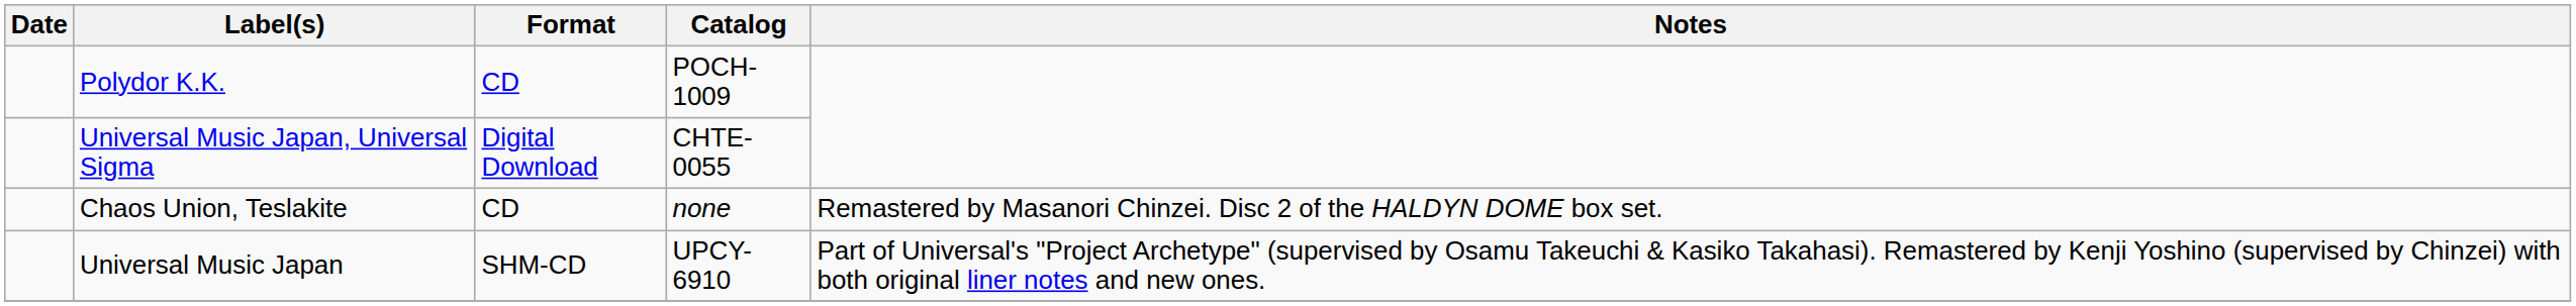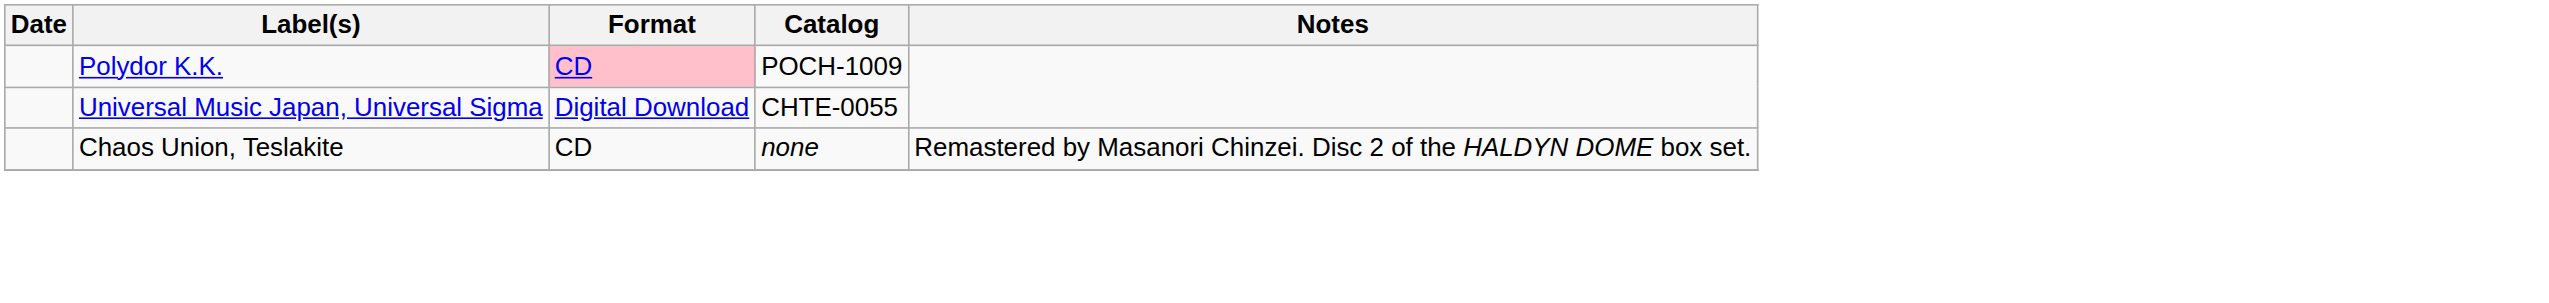Polydor K.K. | Format: no background -> pink background
- row: Universal Music Japan | SHM-CD | UPCY-6910 | Part of Universal's "Project Archetype" (supervised by Osamu Takeuchi & Kasiko Takahasi). Remastered by Kenji Yoshino (supervised by Chinzei) with both original liner notes and new ones.
